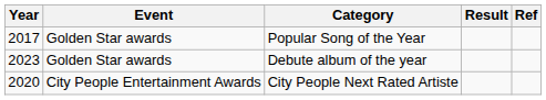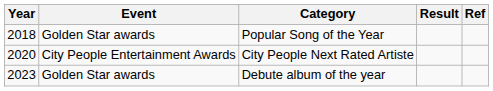Popular Song of the Year | Year: 2017 -> 2018
rows swapped: City People Next Rated Artiste <-> Debute album of the year
